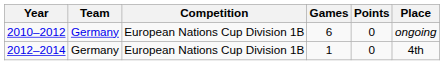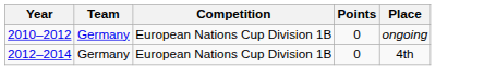- column: Games | 6 | 1
